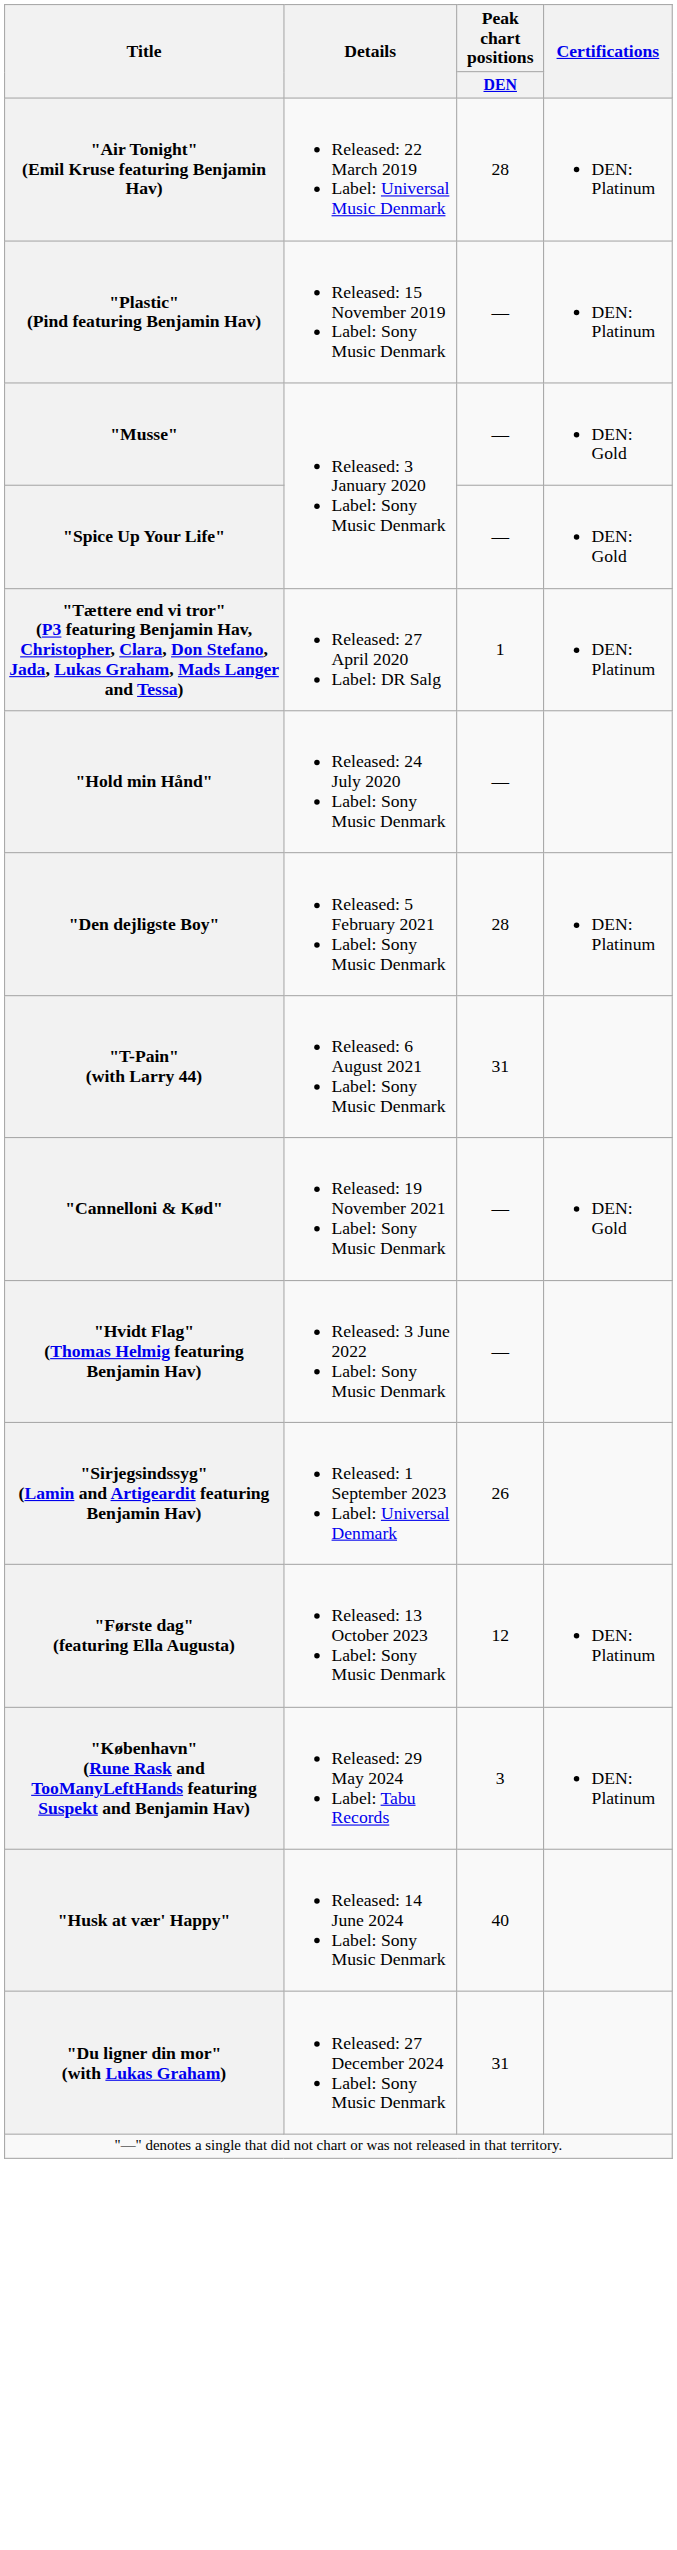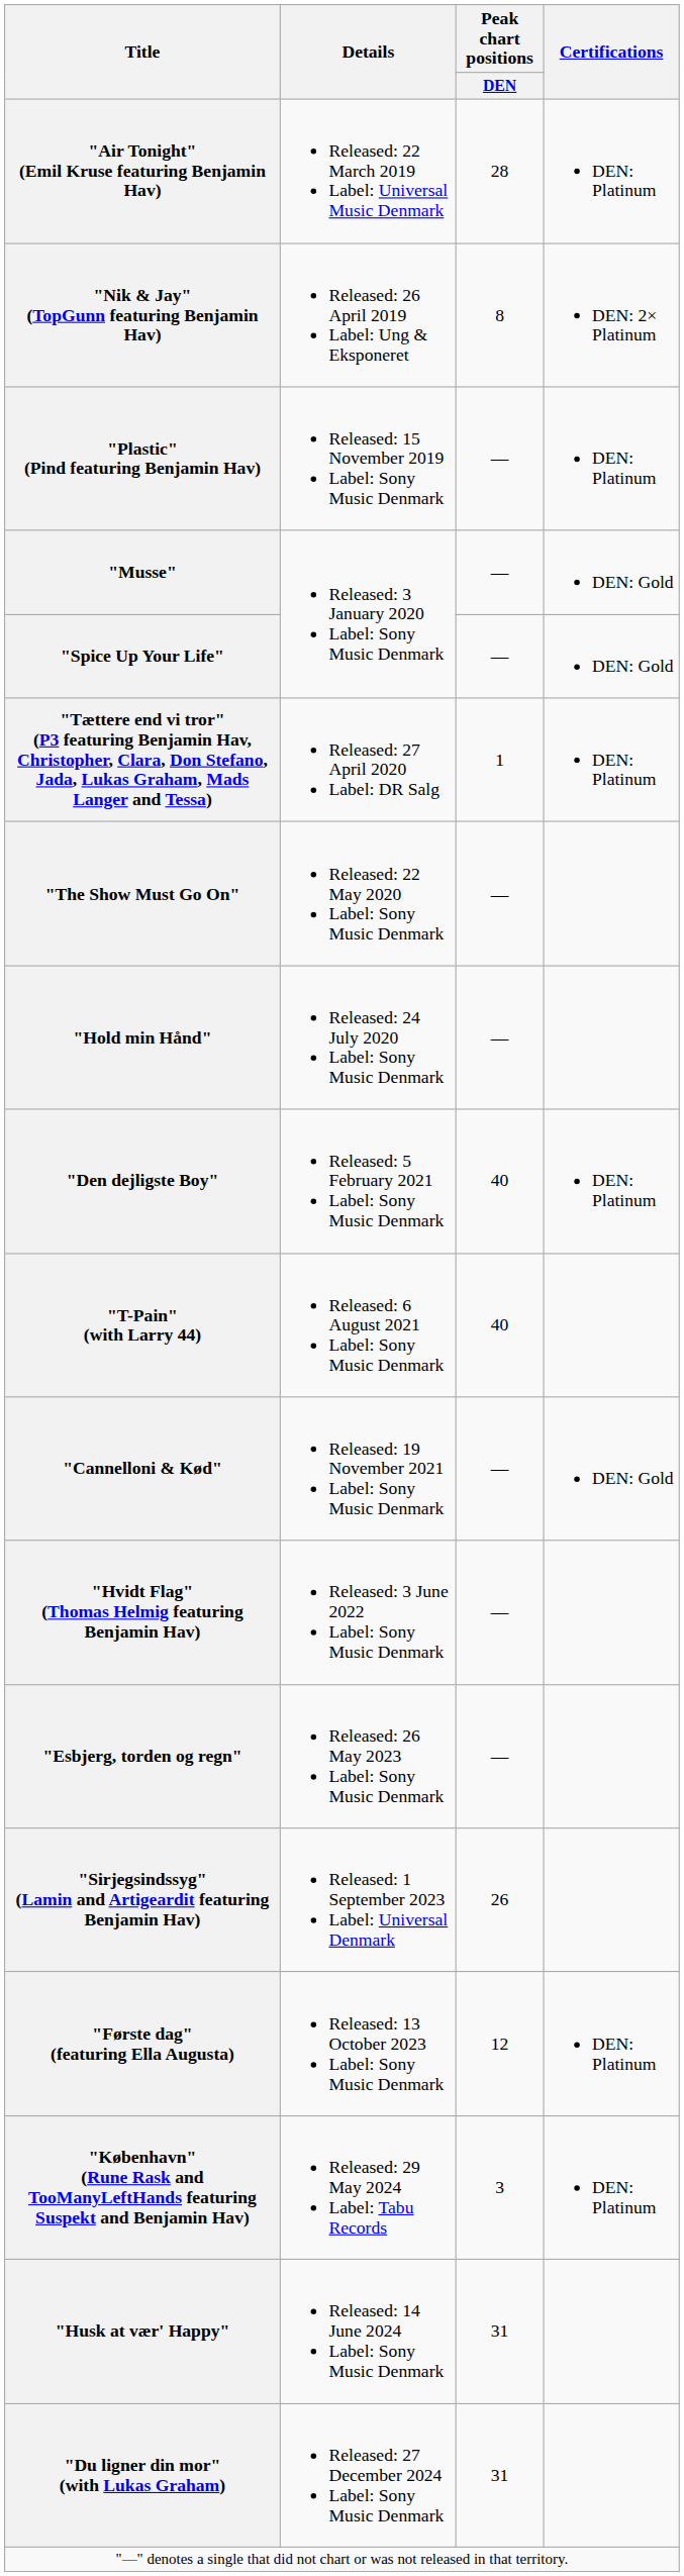+ row: "Nik & Jay" (TopGunn featuring Benjamin Hav) | Released: 26 April 2019 Label: Ung & Eksponeret | 8 | DEN: 2× Platinum
+ row: "The Show Must Go On" | Released: 22 May 2020 Label: Sony Music Denmark | —
"Den dejligste Boy" | Peak chart positions / DEN: 28 -> 40
"T-Pain" (with Larry 44) | Peak chart positions / DEN: 31 -> 40
+ row: "Esbjerg, torden og regn" | Released: 26 May 2023 Label: Sony Music Denmark | —
"Husk at vær' Happy" | Peak chart positions / DEN: 40 -> 31
